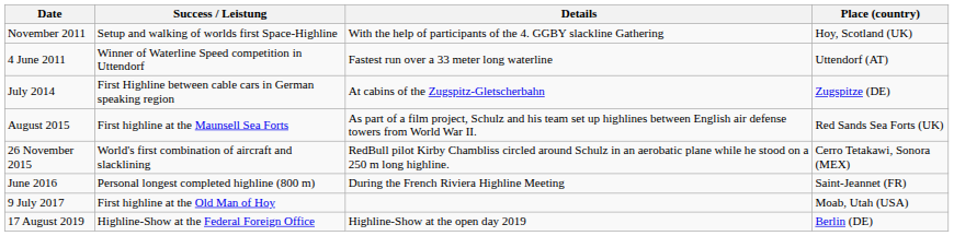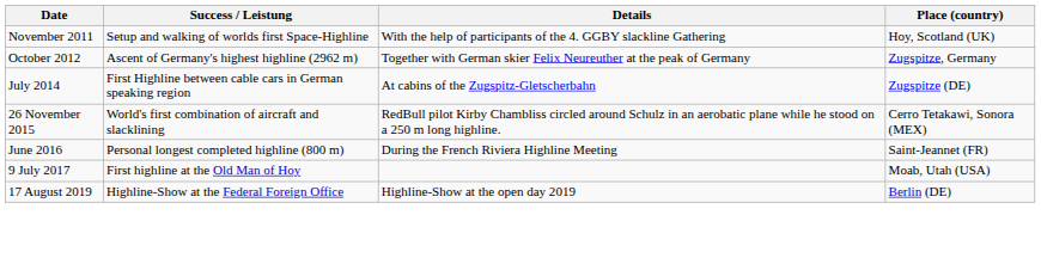- row: 4 June 2011 | Winner of Waterline Speed competition in Uttendorf | Fastest run over a 33 meter long waterline | Uttendorf (AT)
+ row: October 2012 | Ascent of Germany's highest highline (2962 m) | Together with German skier Felix Neureuther at the peak of Germany | Zugspitze, Germany
- row: August 2015 | First highline at the Maunsell Sea Forts | As part of a film project, Schulz and his team set up highlines between English air defense towers from World War II. | Red Sands Sea Forts (UK)
